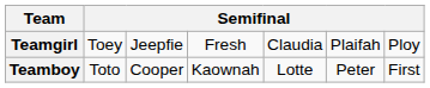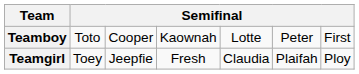rows swapped: Teamboy <-> Teamgirl
